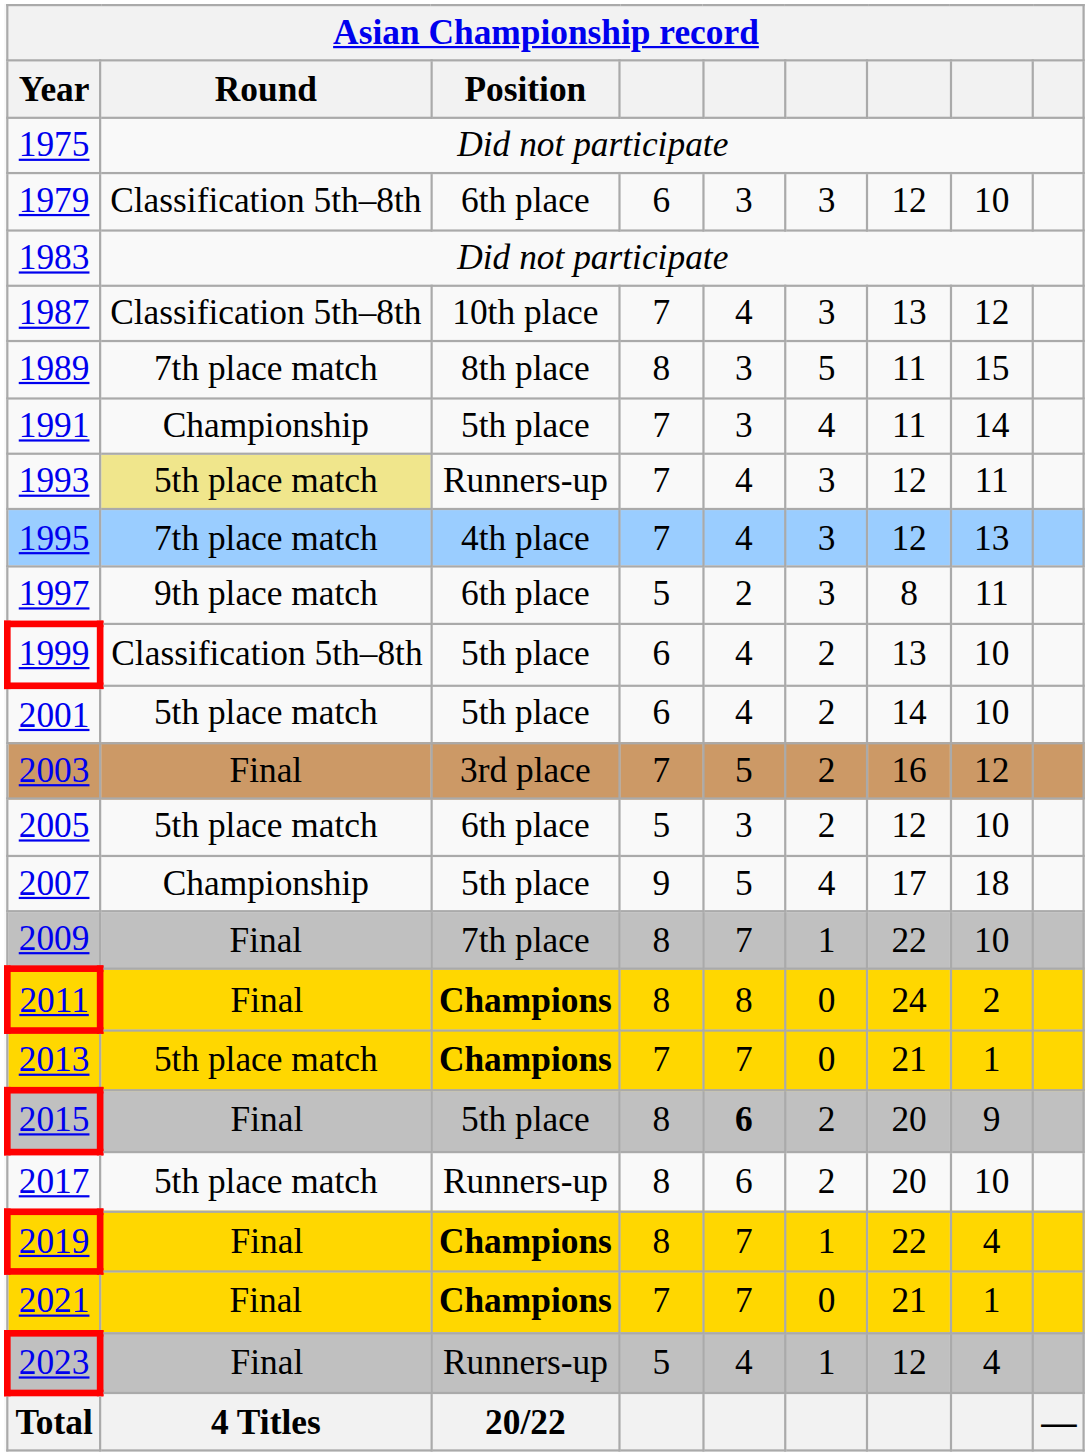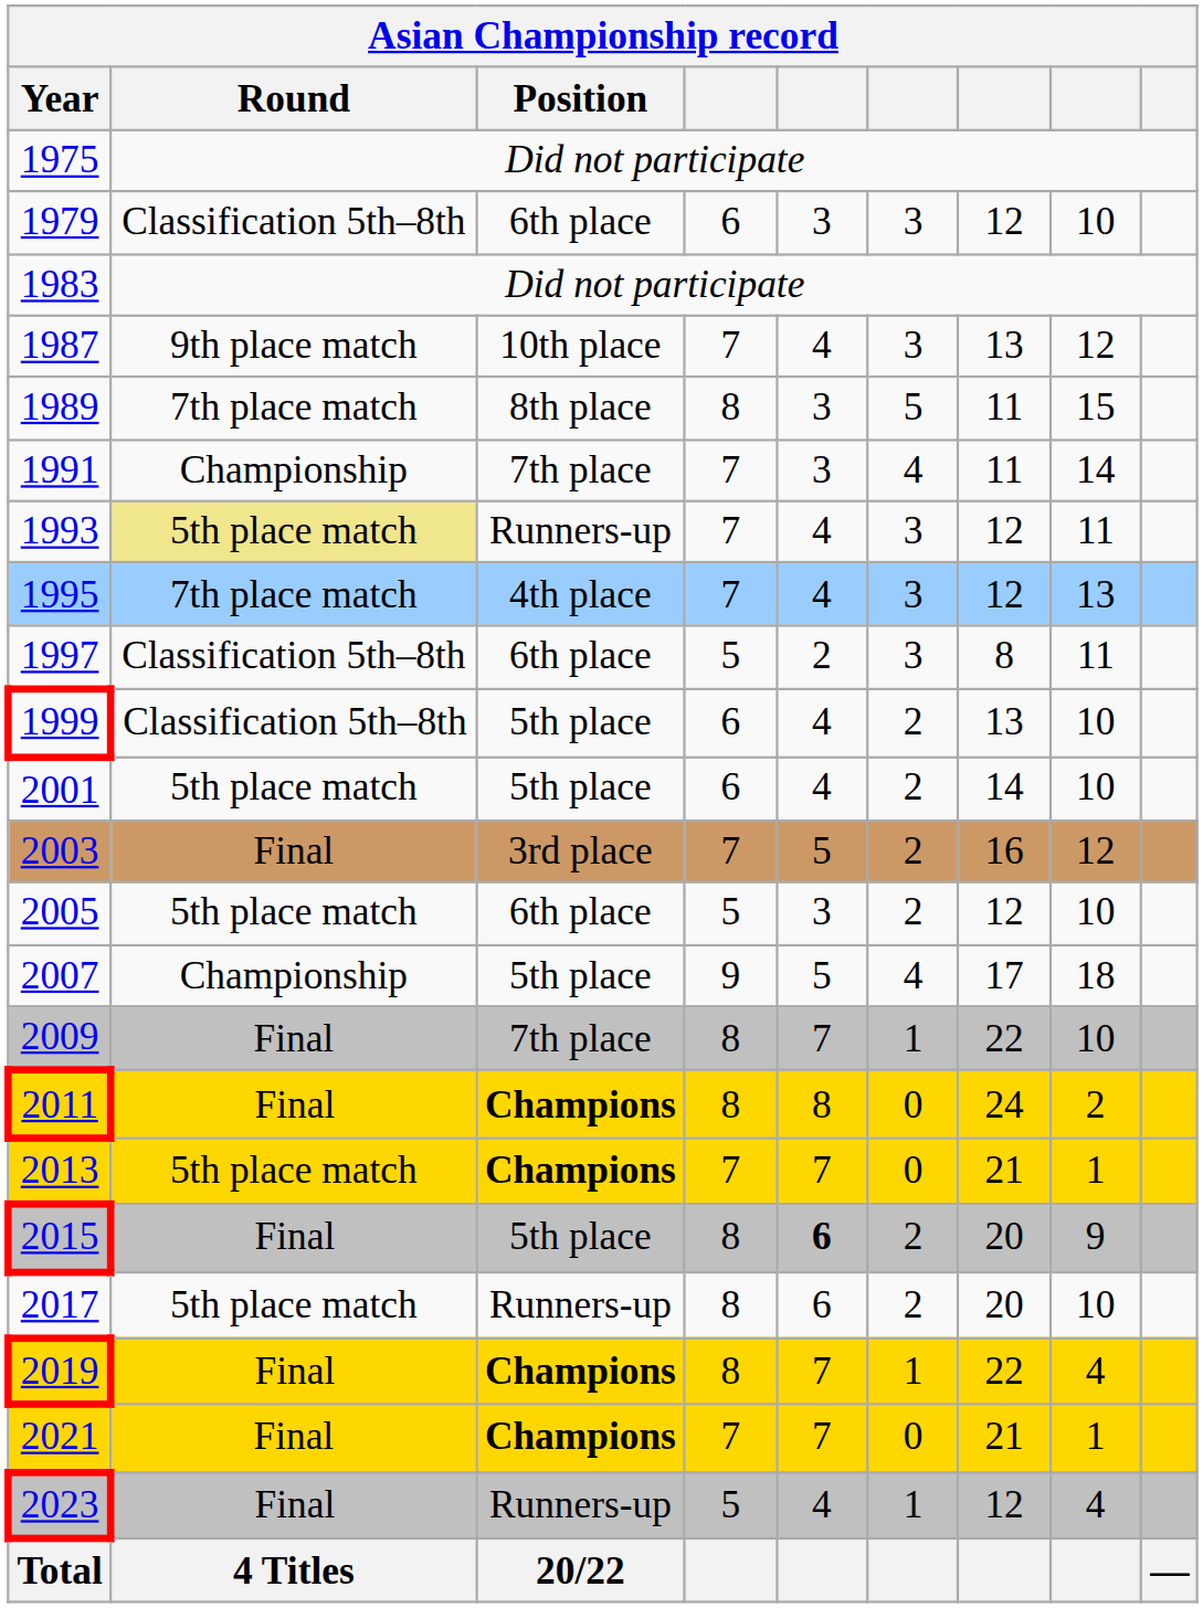1987 | Round: Classification 5th–8th -> 9th place match
1991 | Position: 5th place -> 7th place
1997 | Round: 9th place match -> Classification 5th–8th
